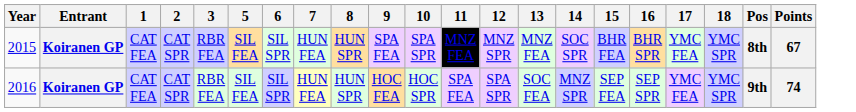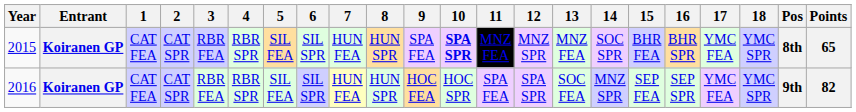+ column: 4 | RBR SPR | RBR SPR
2015 | 10: normal -> bold
2015 | Points: 67 -> 65
2016 | Points: 74 -> 82
